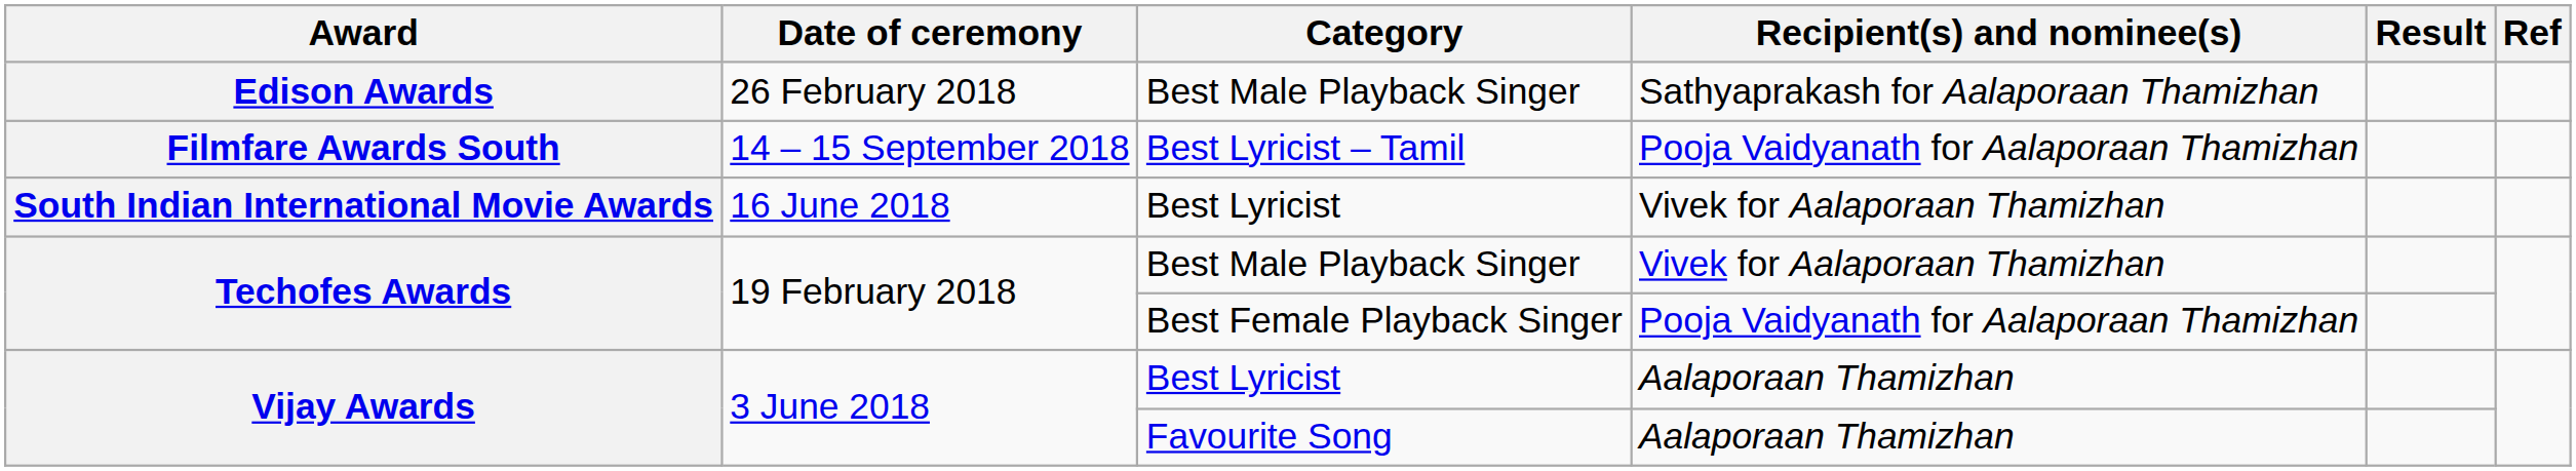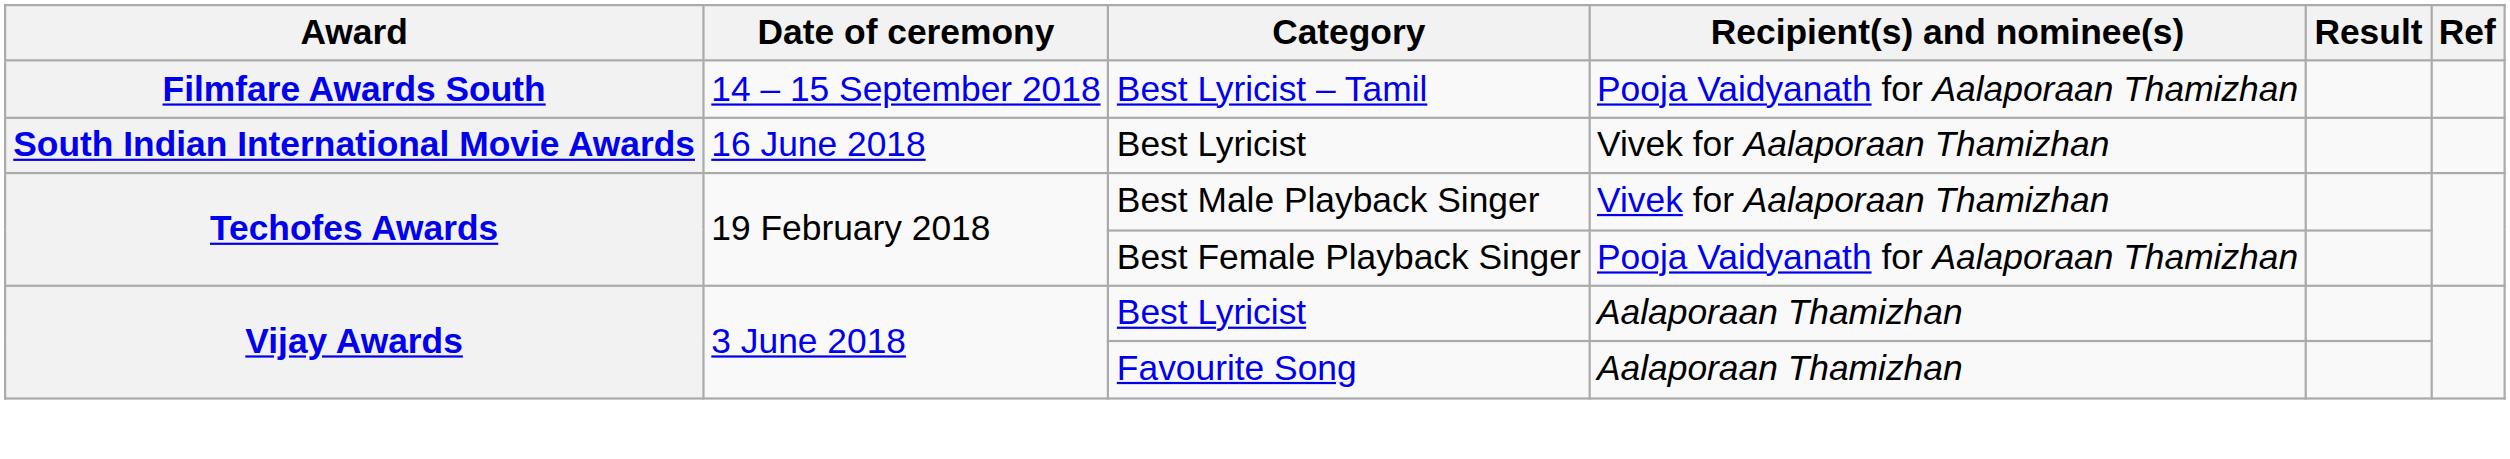- row: Edison Awards | 26 February 2018 | Best Male Playback Singer | Sathyaprakash for Aalaporaan Thamizhan
